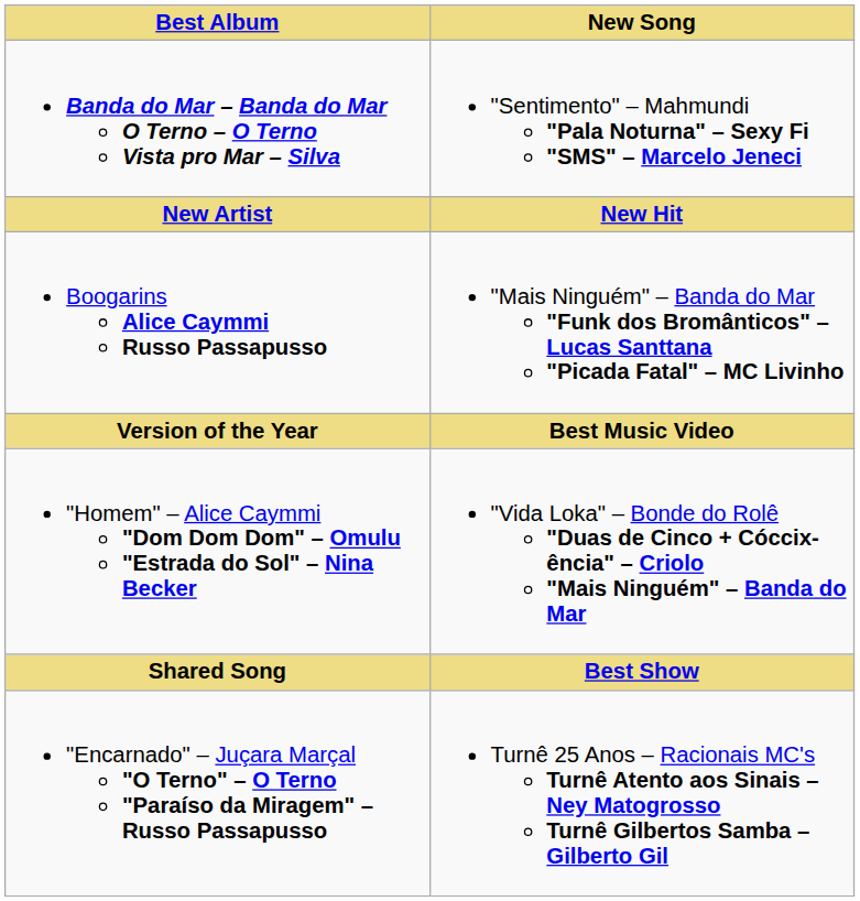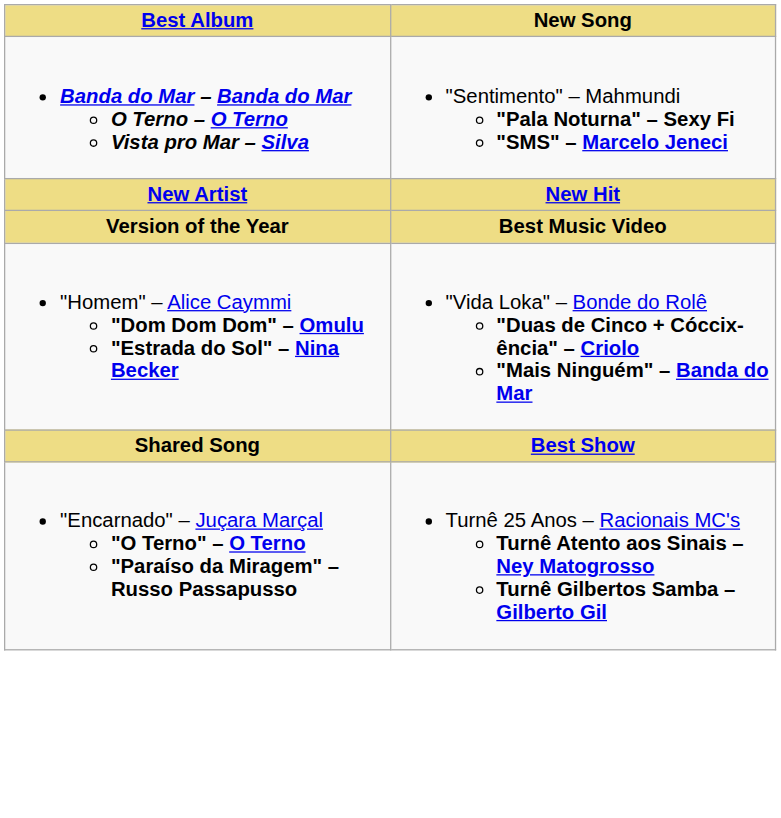- row: Boogarins Alice Caymmi Russo Passapusso | "Mais Ninguém" – Banda do Mar "Funk dos Bromânticos" – Lucas Santtana "Picada Fatal" – MC Livinho
